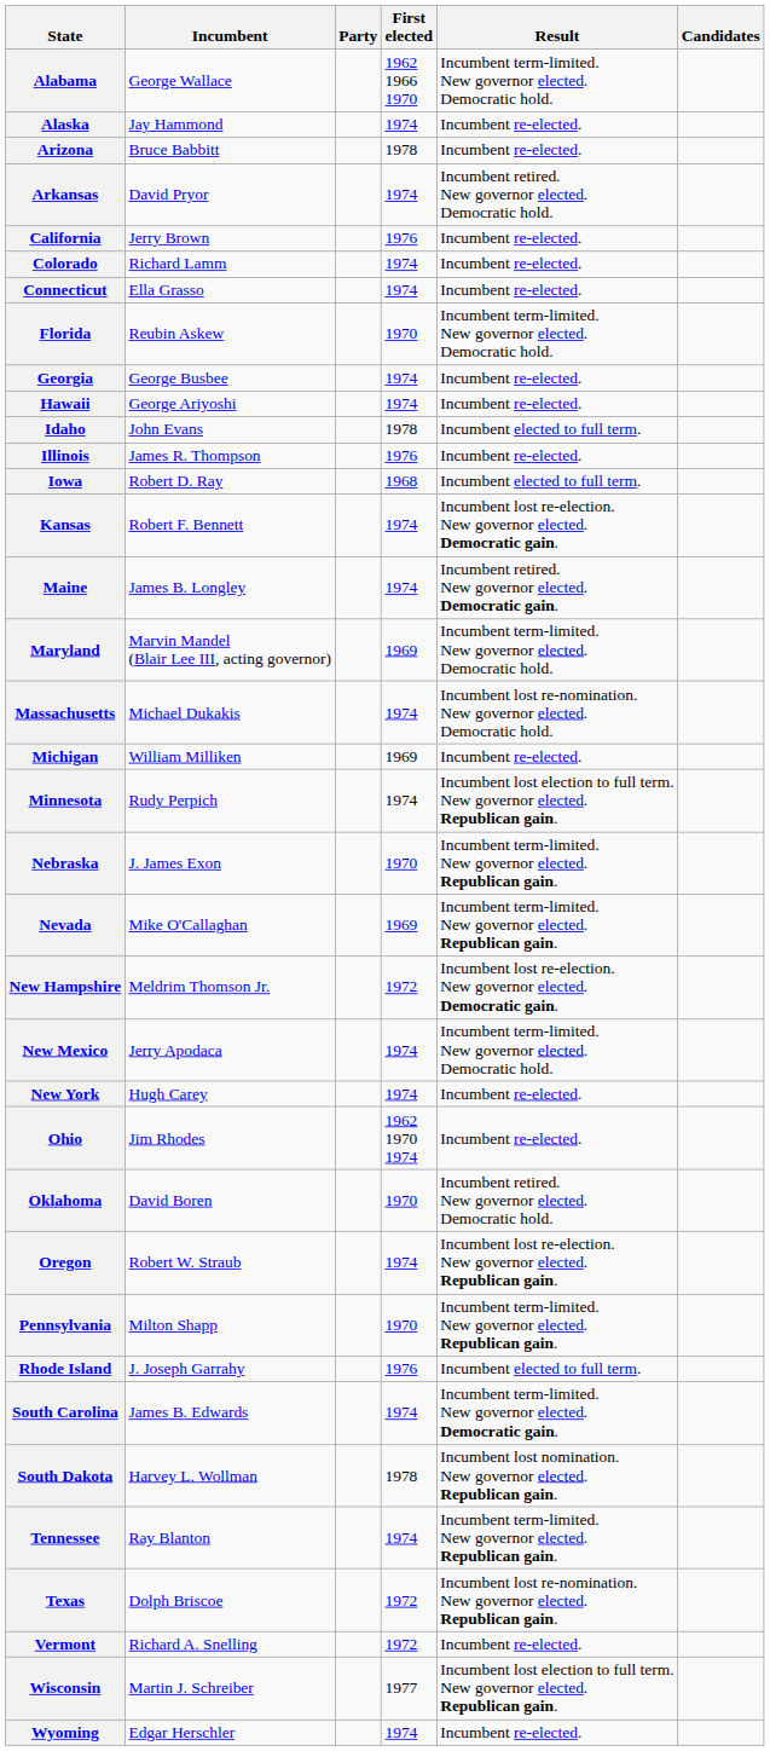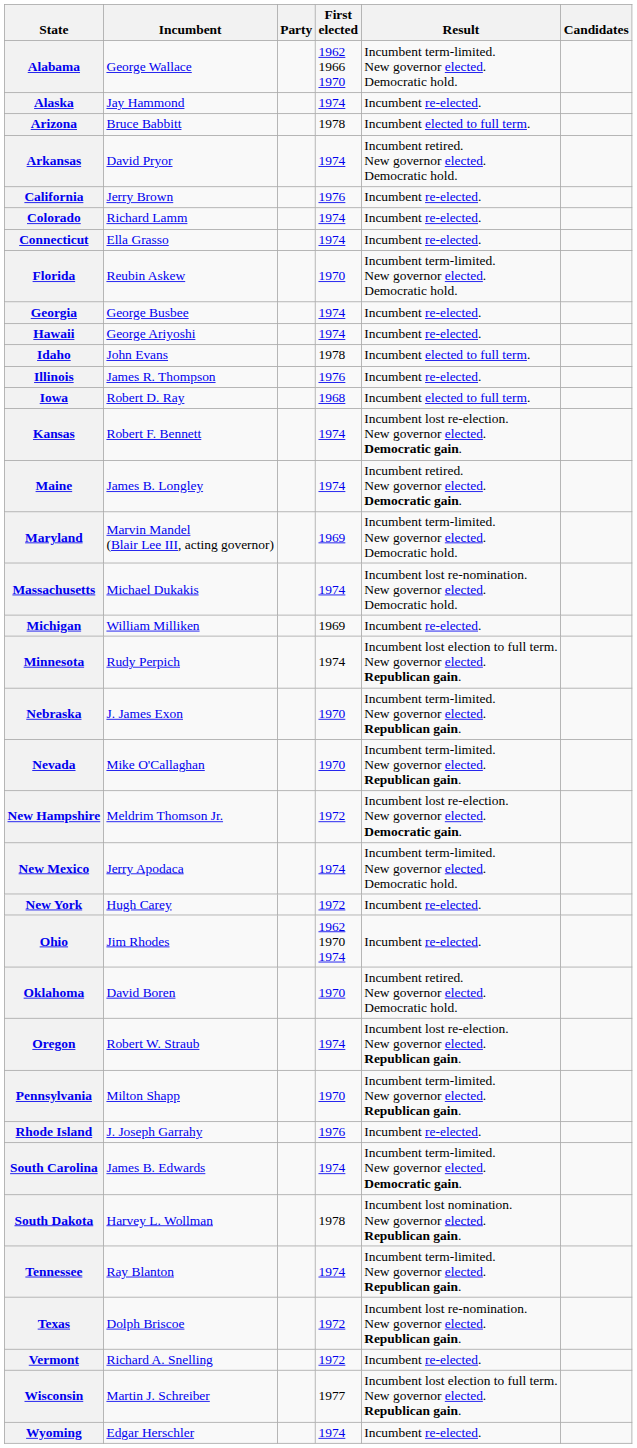Arizona | Result: Incumbent re-elected. -> Incumbent elected to full term.
Nevada | First elected: 1969 -> 1970
New York | First elected: 1974 -> 1972
Rhode Island | Result: Incumbent elected to full term. -> Incumbent re-elected.
